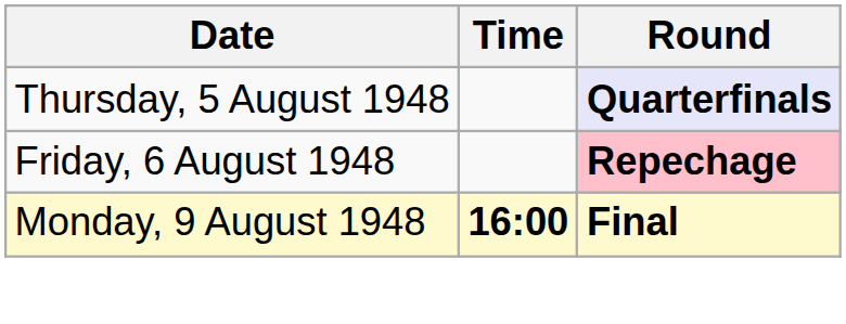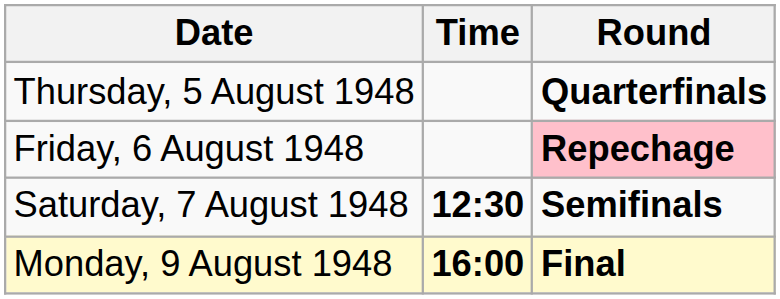Thursday, 5 August 1948 | Round: lavender background -> no background
+ row: Saturday, 7 August 1948 | 12:30 | Semifinals
